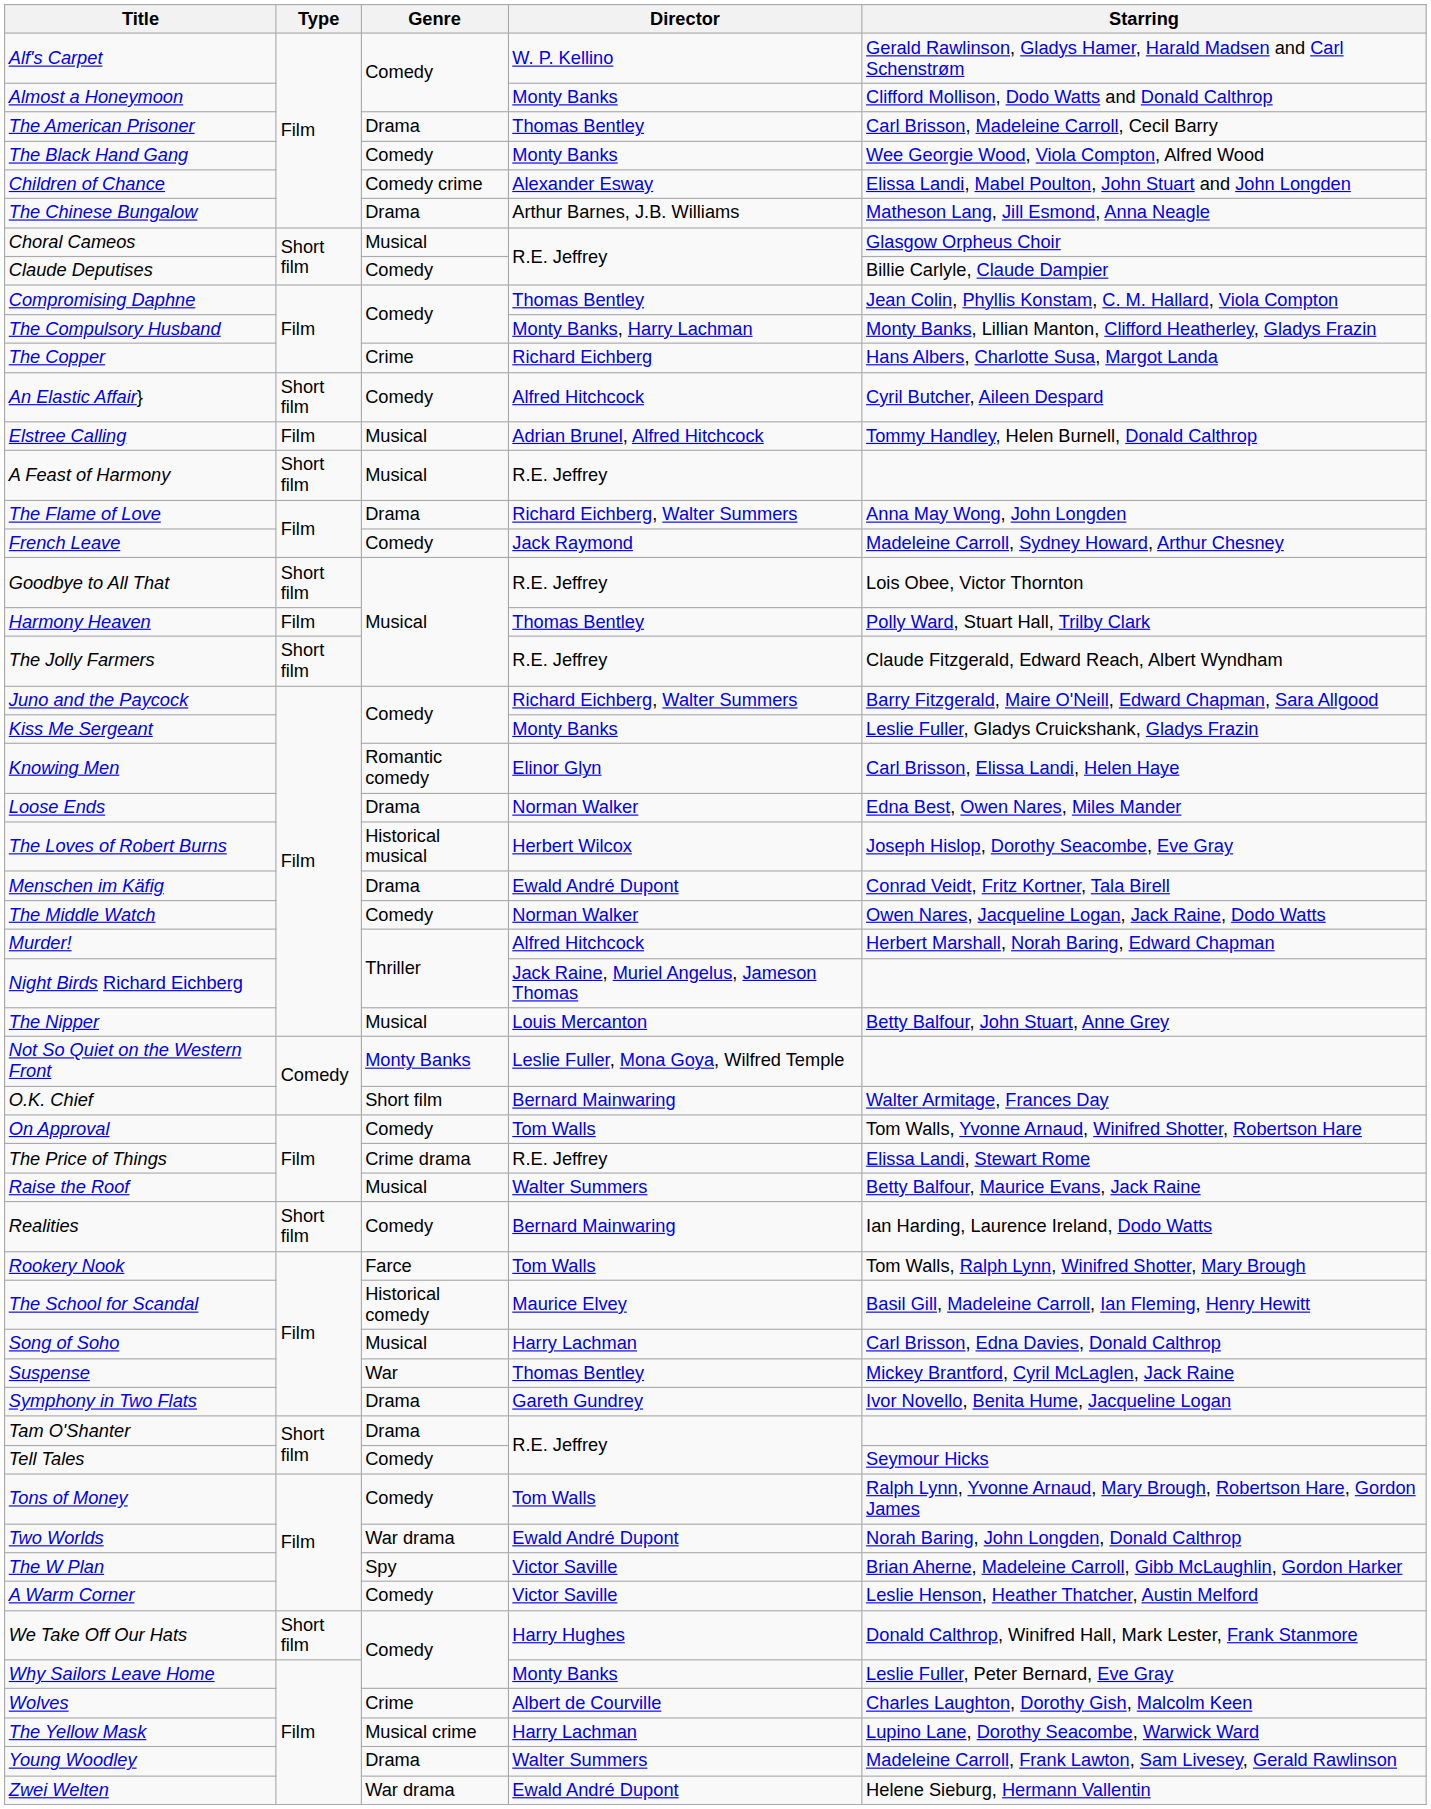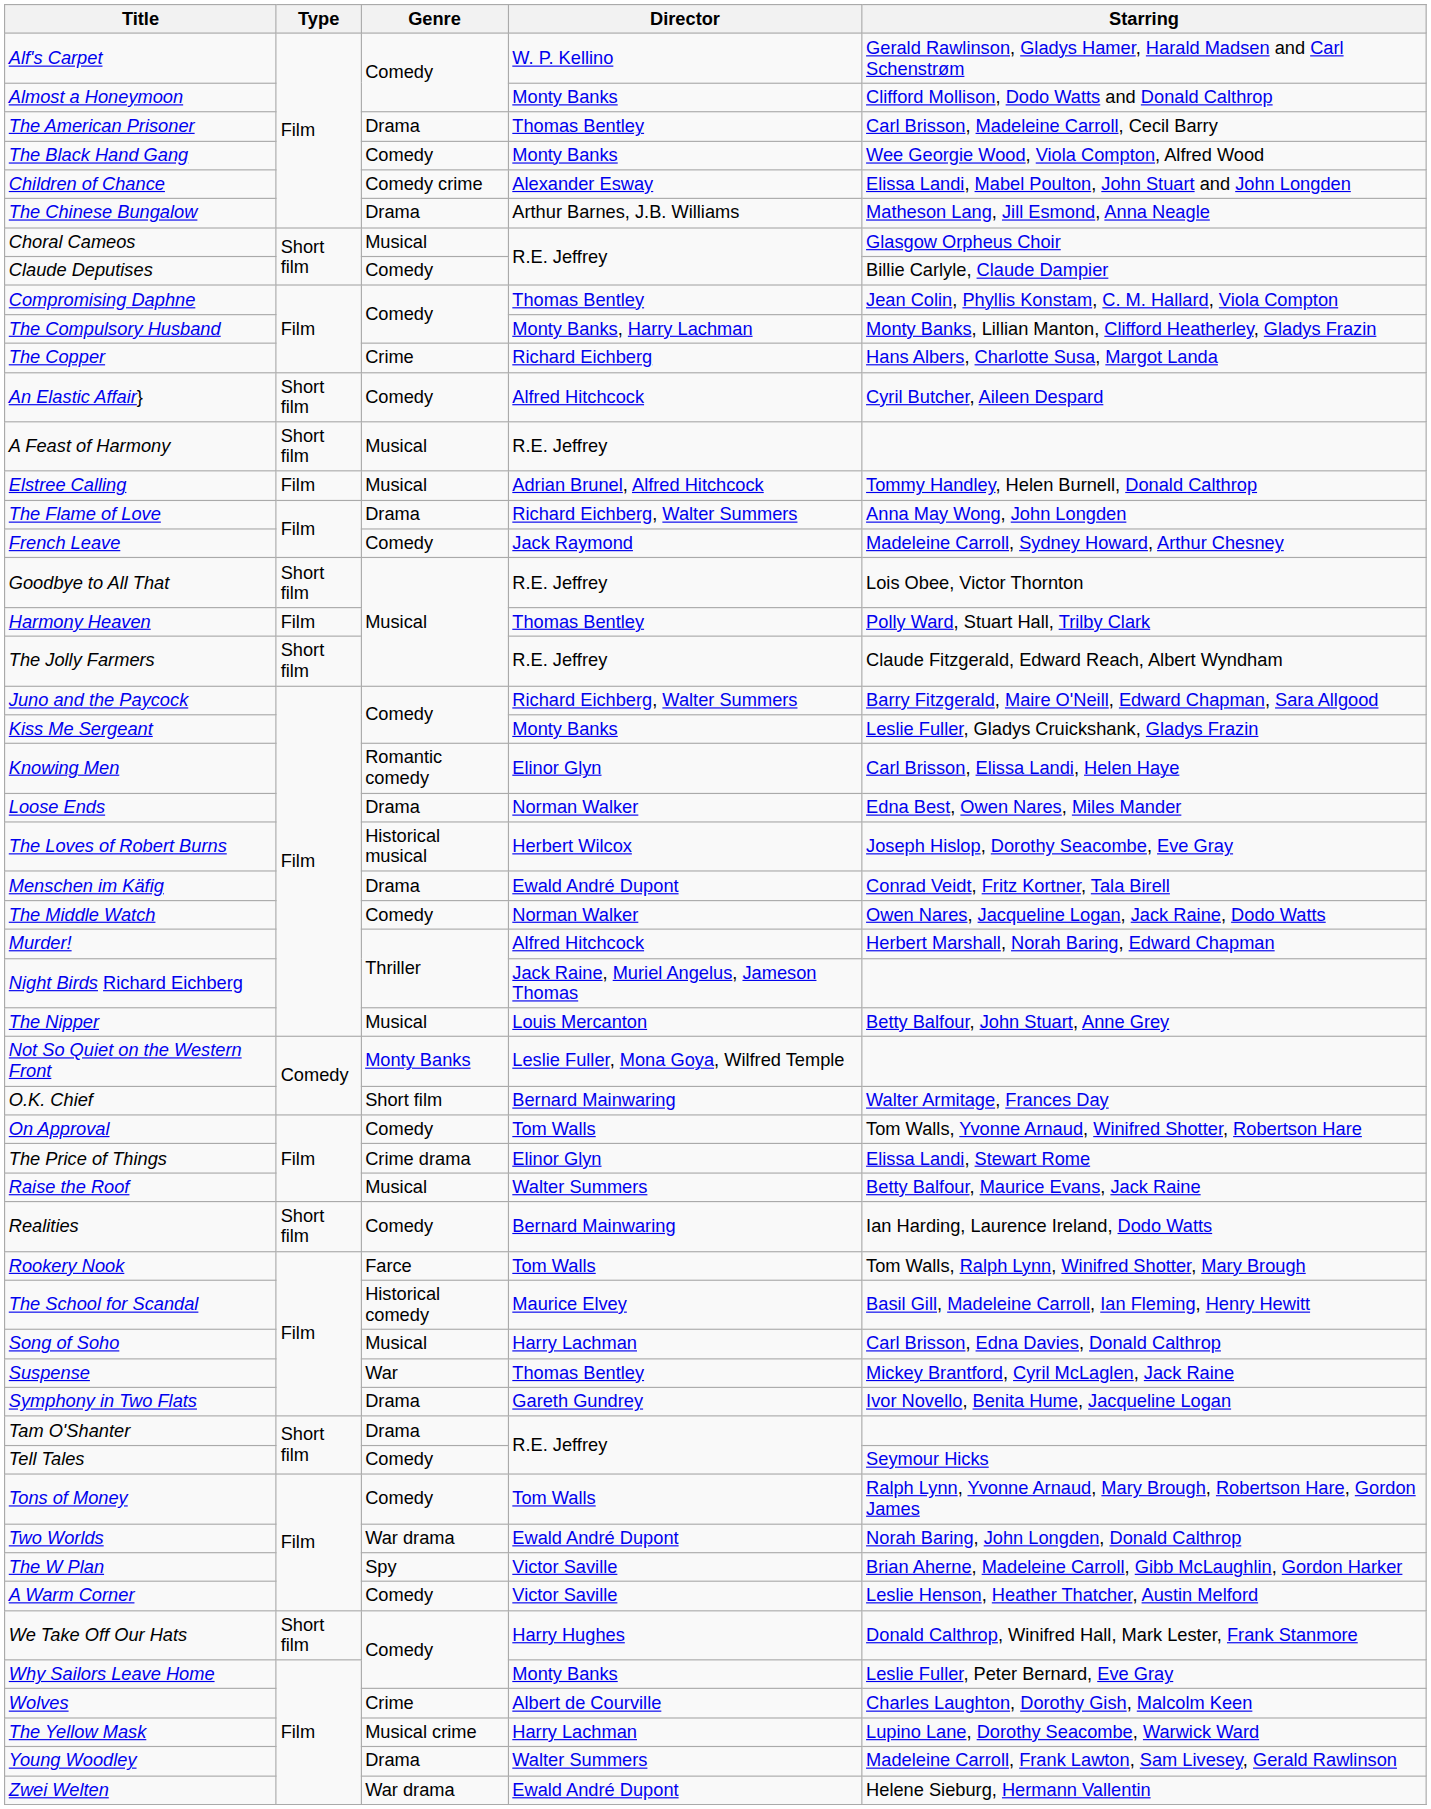rows swapped: Elstree Calling <-> A Feast of Harmony
The Price of Things | Director: R.E. Jeffrey -> Elinor Glyn
